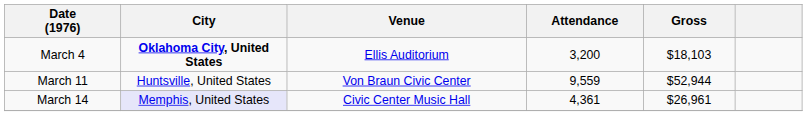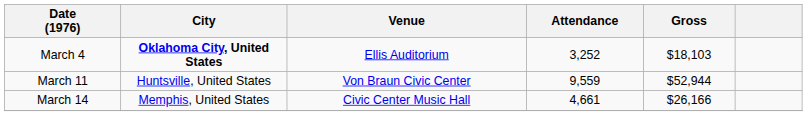March 4 | Attendance: 3,200 -> 3,252
March 14 | City: lavender background -> no background
March 14 | Attendance: 4,361 -> 4,661
March 14 | Gross: $26,961 -> $26,166
